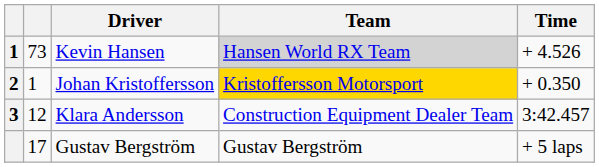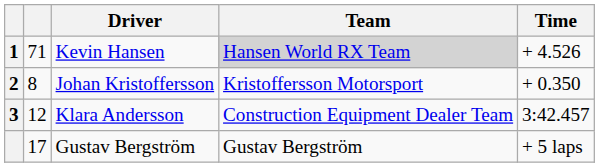Kevin Hansen | column 2: 73 -> 71
Johan Kristoffersson | column 2: 1 -> 8
Johan Kristoffersson | Team: gold background -> no background
